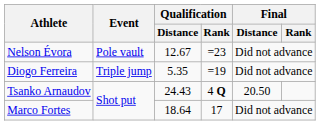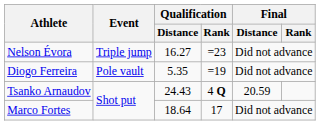Nelson Évora | Event: Pole vault -> Triple jump
Nelson Évora | Qualification / Distance: 12.67 -> 16.27
Diogo Ferreira | Event: Triple jump -> Pole vault
Tsanko Arnaudov | Final / Distance: 20.50 -> 20.59
